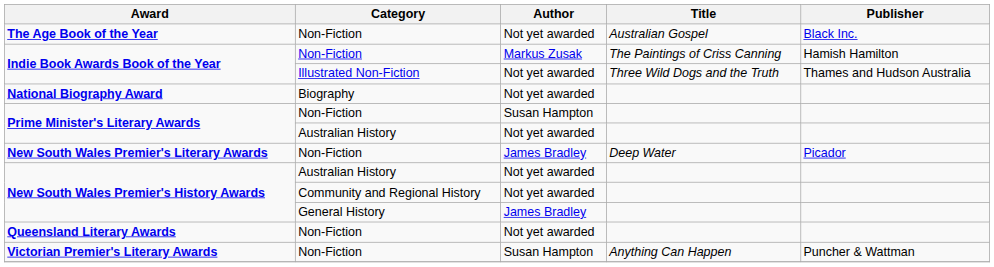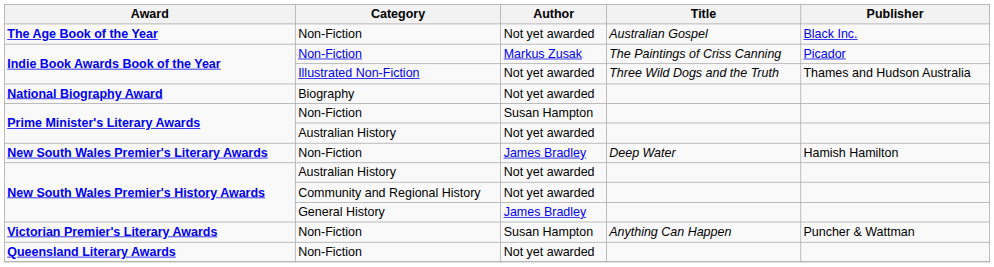Indie Book Awards Book of the Year / Non-Fiction | Publisher: Hamish Hamilton -> Picador
New South Wales Premier's Literary Awards | Publisher: Picador -> Hamish Hamilton
rows swapped: Queensland Literary Awards <-> Victorian Premier's Literary Awards
